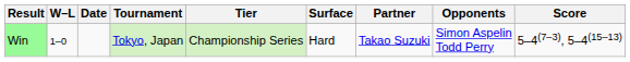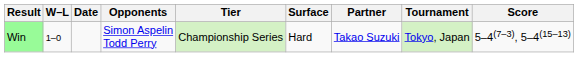columns swapped: Tournament <-> Opponents
